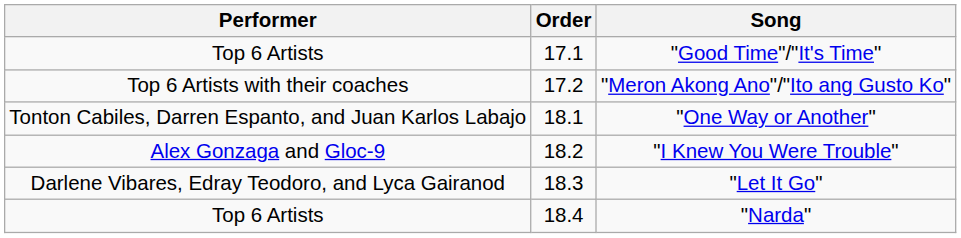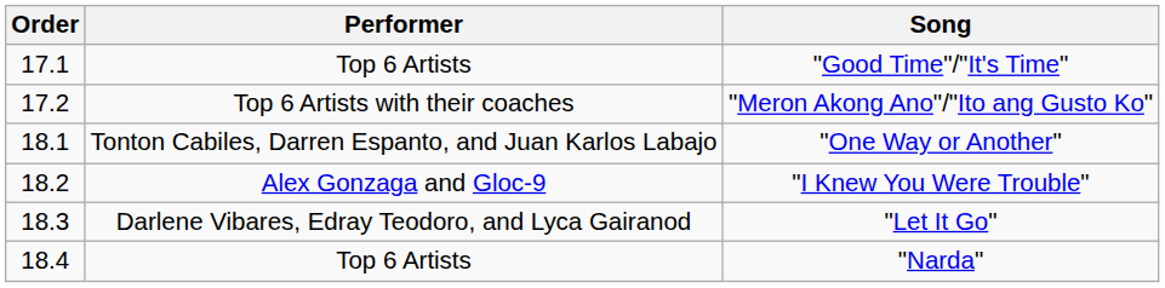columns swapped: Order <-> Performer
